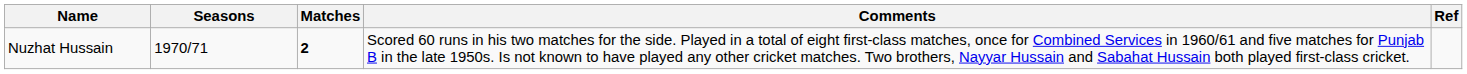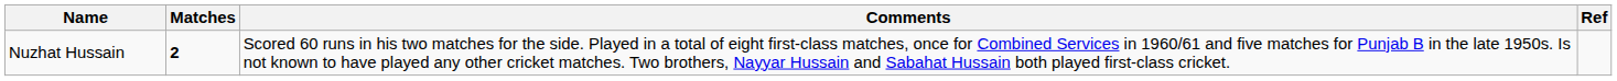- column: Seasons | 1970/71
